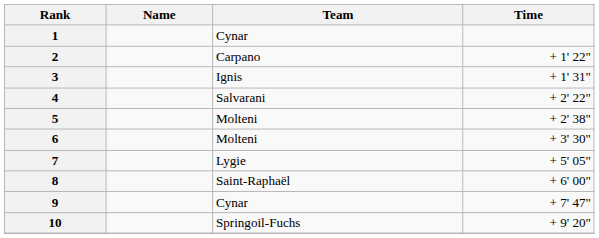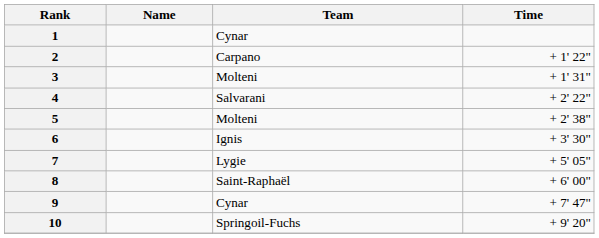3 | Team: Ignis -> Molteni
6 | Team: Molteni -> Ignis
